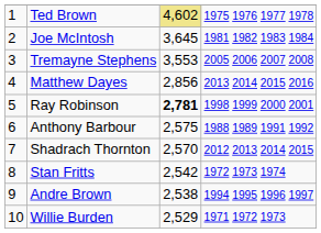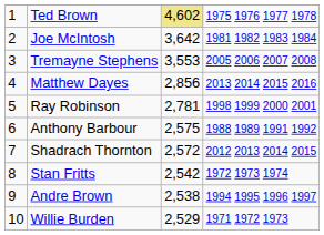Joe McIntosh | column 3: 3,645 -> 3,642
Ray Robinson | column 3: bold -> normal
Shadrach Thornton | column 3: 2,570 -> 2,572
